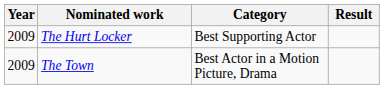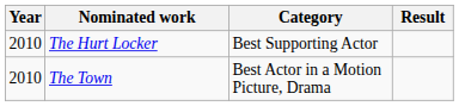The Hurt Locker | Year: 2009 -> 2010
The Town | Year: 2009 -> 2010
